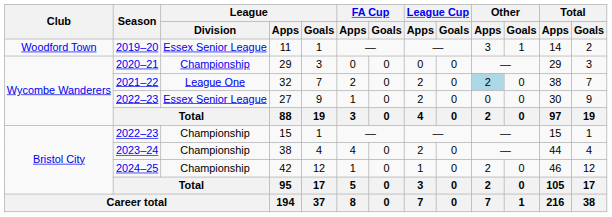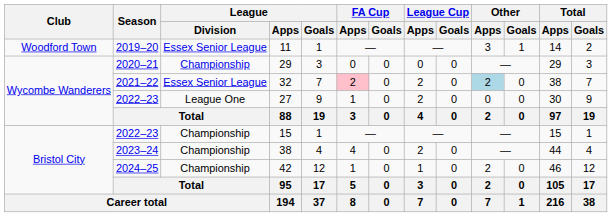32 | League / Division: League One -> Essex Senior League
32 | FA Cup / Apps: no background -> pink background
27 | League / Division: Essex Senior League -> League One
